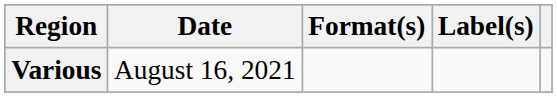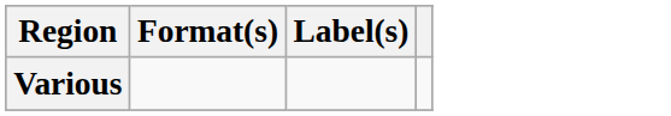- column: Date | August 16, 2021
